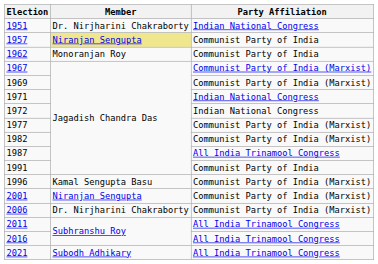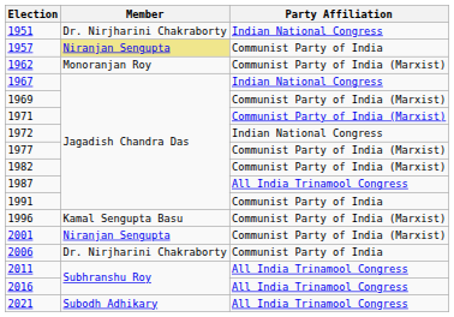1962 | Party Affiliation: Communist Party of India -> Communist Party of India (Marxist)
1967 | Party Affiliation: Communist Party of India (Marxist) -> Indian National Congress
1971 | Party Affiliation: Indian National Congress -> Communist Party of India (Marxist)
2006 | Party Affiliation: Communist Party of India (Marxist) -> Communist Party of India
